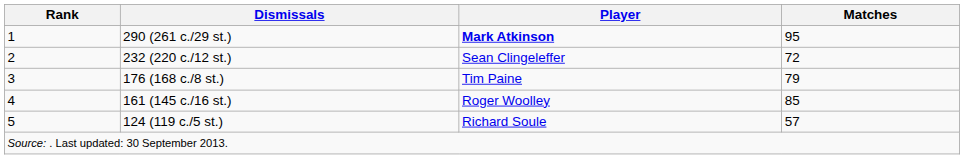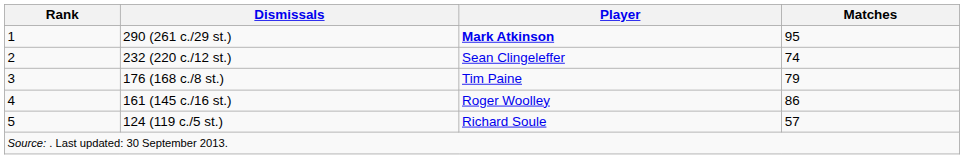232 (220 c./12 st.) | Matches: 72 -> 74
161 (145 c./16 st.) | Matches: 85 -> 86
